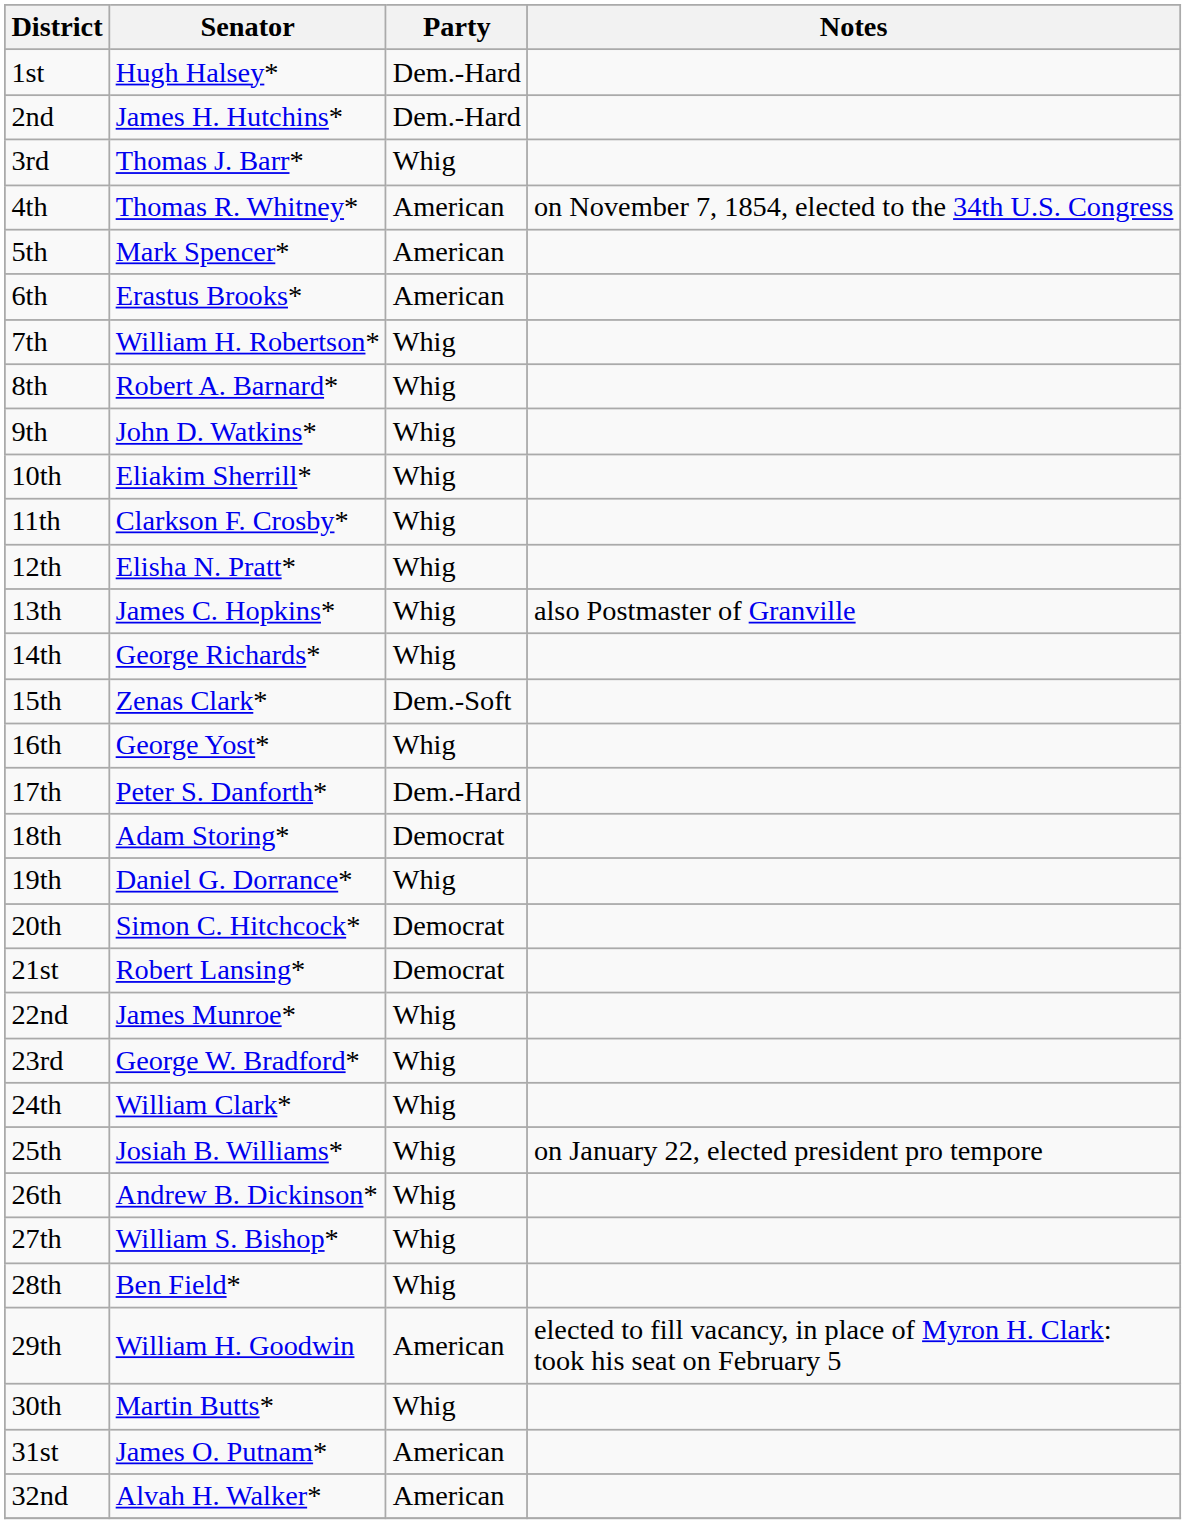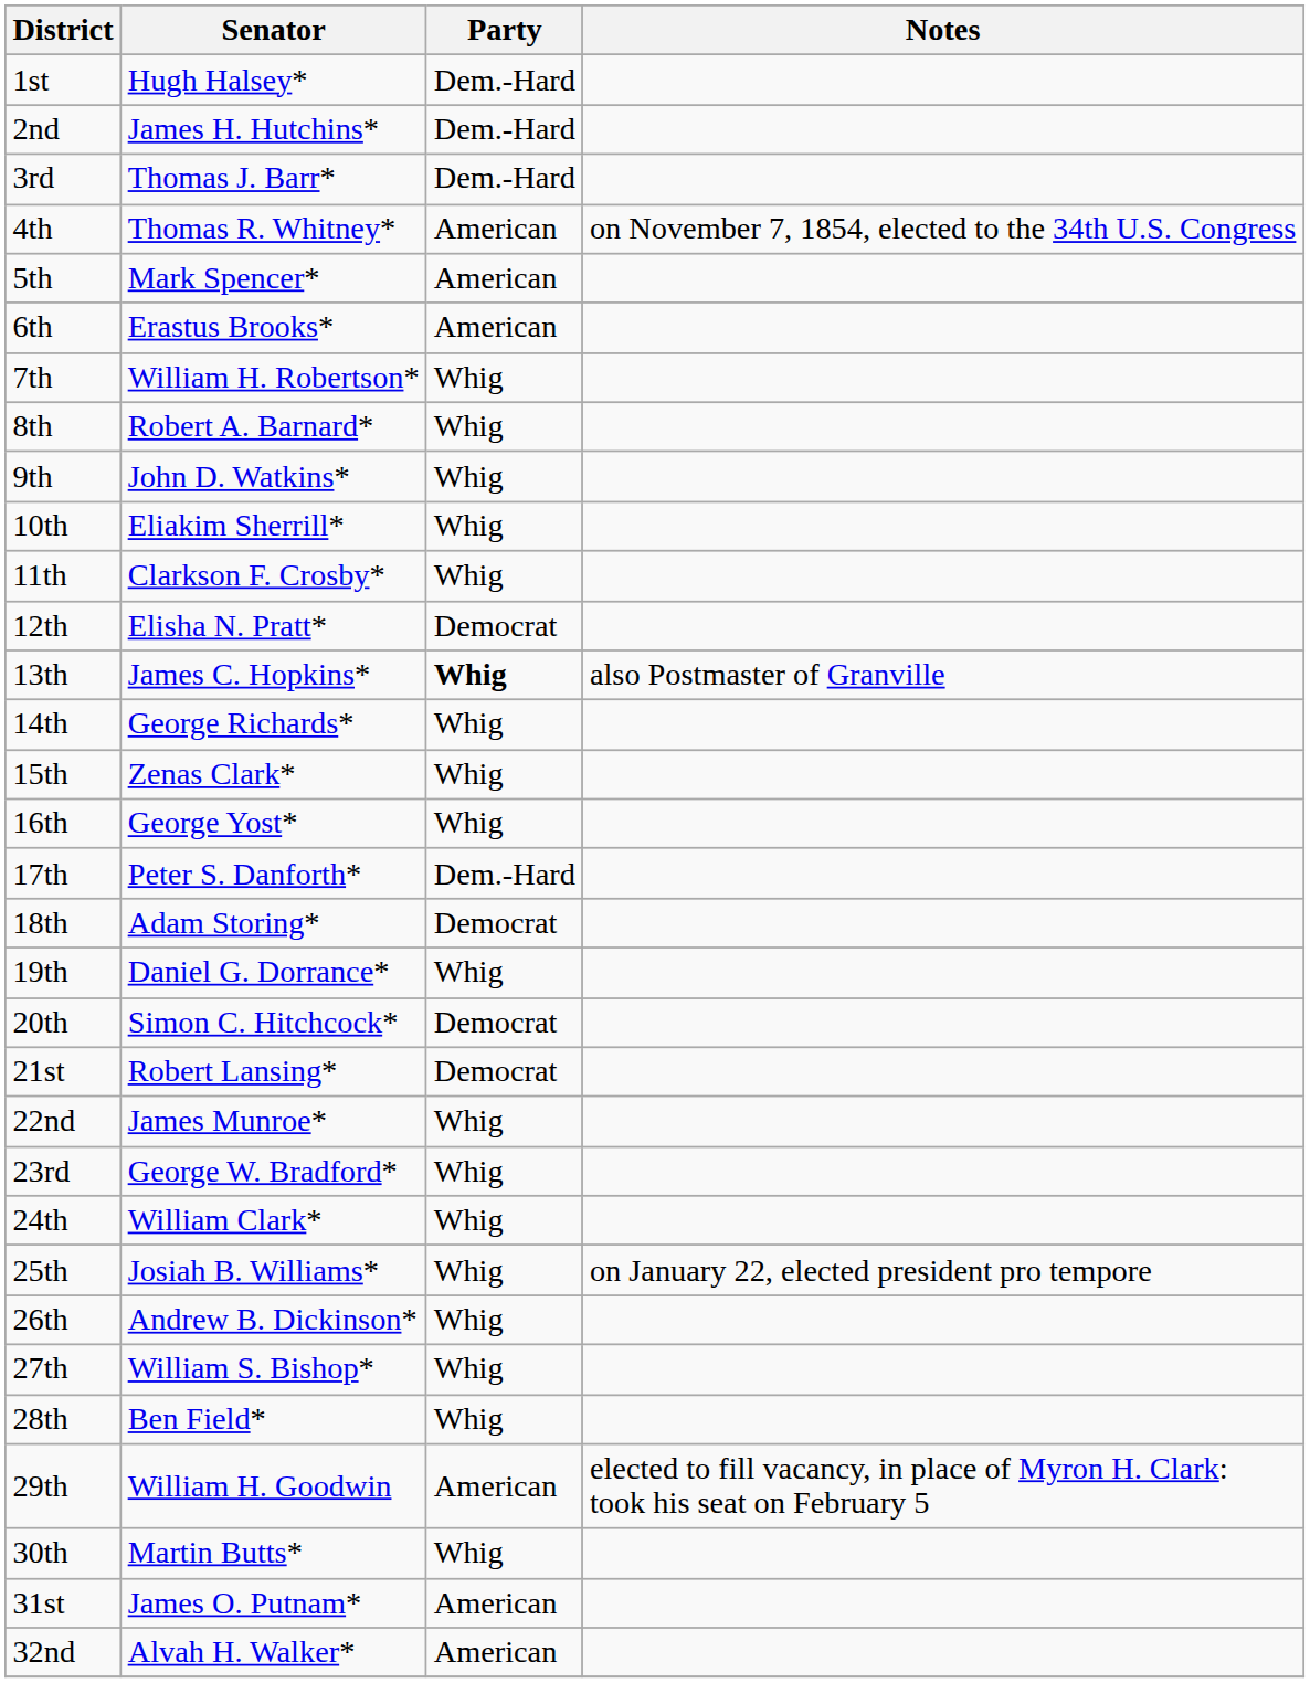3rd | Party: Whig -> Dem.-Hard
12th | Party: Whig -> Democrat
13th | Party: normal -> bold
15th | Party: Dem.-Soft -> Whig
